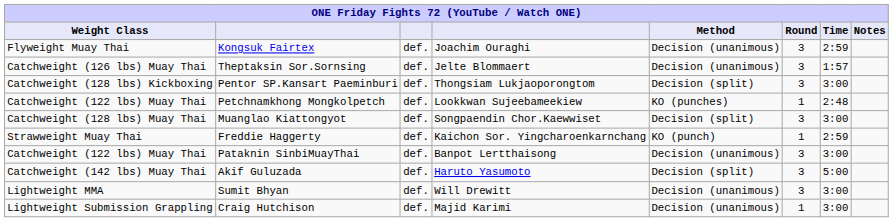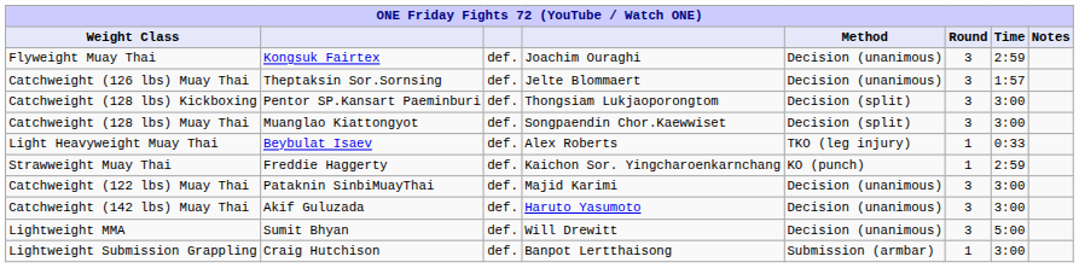- row: Catchweight (122 lbs) Muay Thai | Petchnamkhong Mongkolpetch | def. | Lookkwan Sujeebameekiew | KO (punches) | 1 | 2:48
+ row: Light Heavyweight Muay Thai | Beybulat Isaev | def. | Alex Roberts | TKO (leg injury) | 1 | 0:33
Pataknin SinbiMuayThai | column 4: Banpot Lertthaisong -> Majid Karimi
Akif Guluzada | Method: Decision (split) -> Decision (unanimous)
Akif Guluzada | Time: 5:00 -> 3:00
Sumit Bhyan | Time: 3:00 -> 5:00
Craig Hutchison | column 4: Majid Karimi -> Banpot Lertthaisong
Craig Hutchison | Method: Decision (unanimous) -> Submission (armbar)
